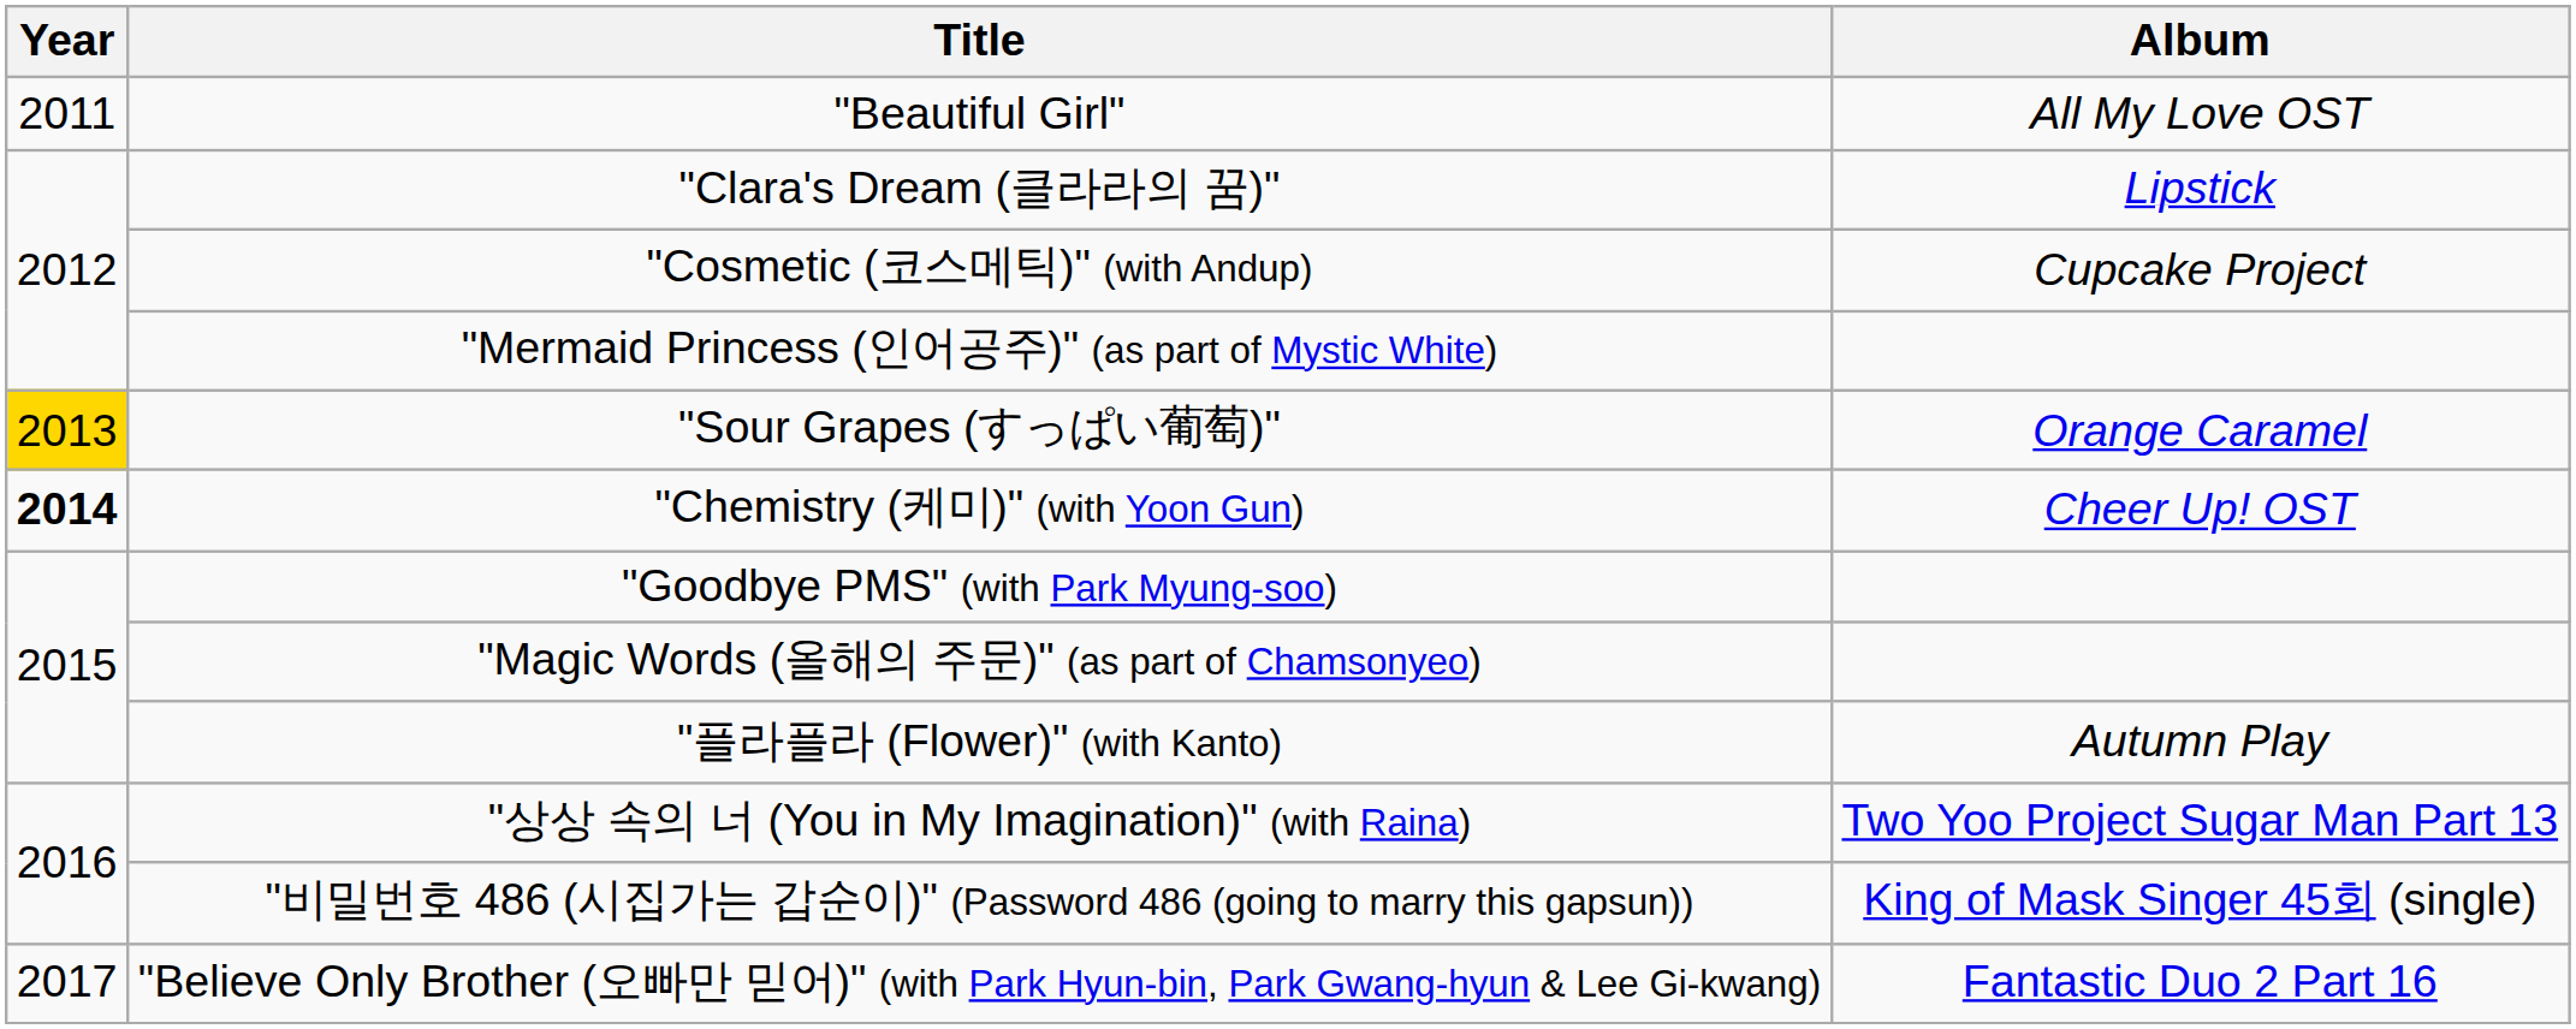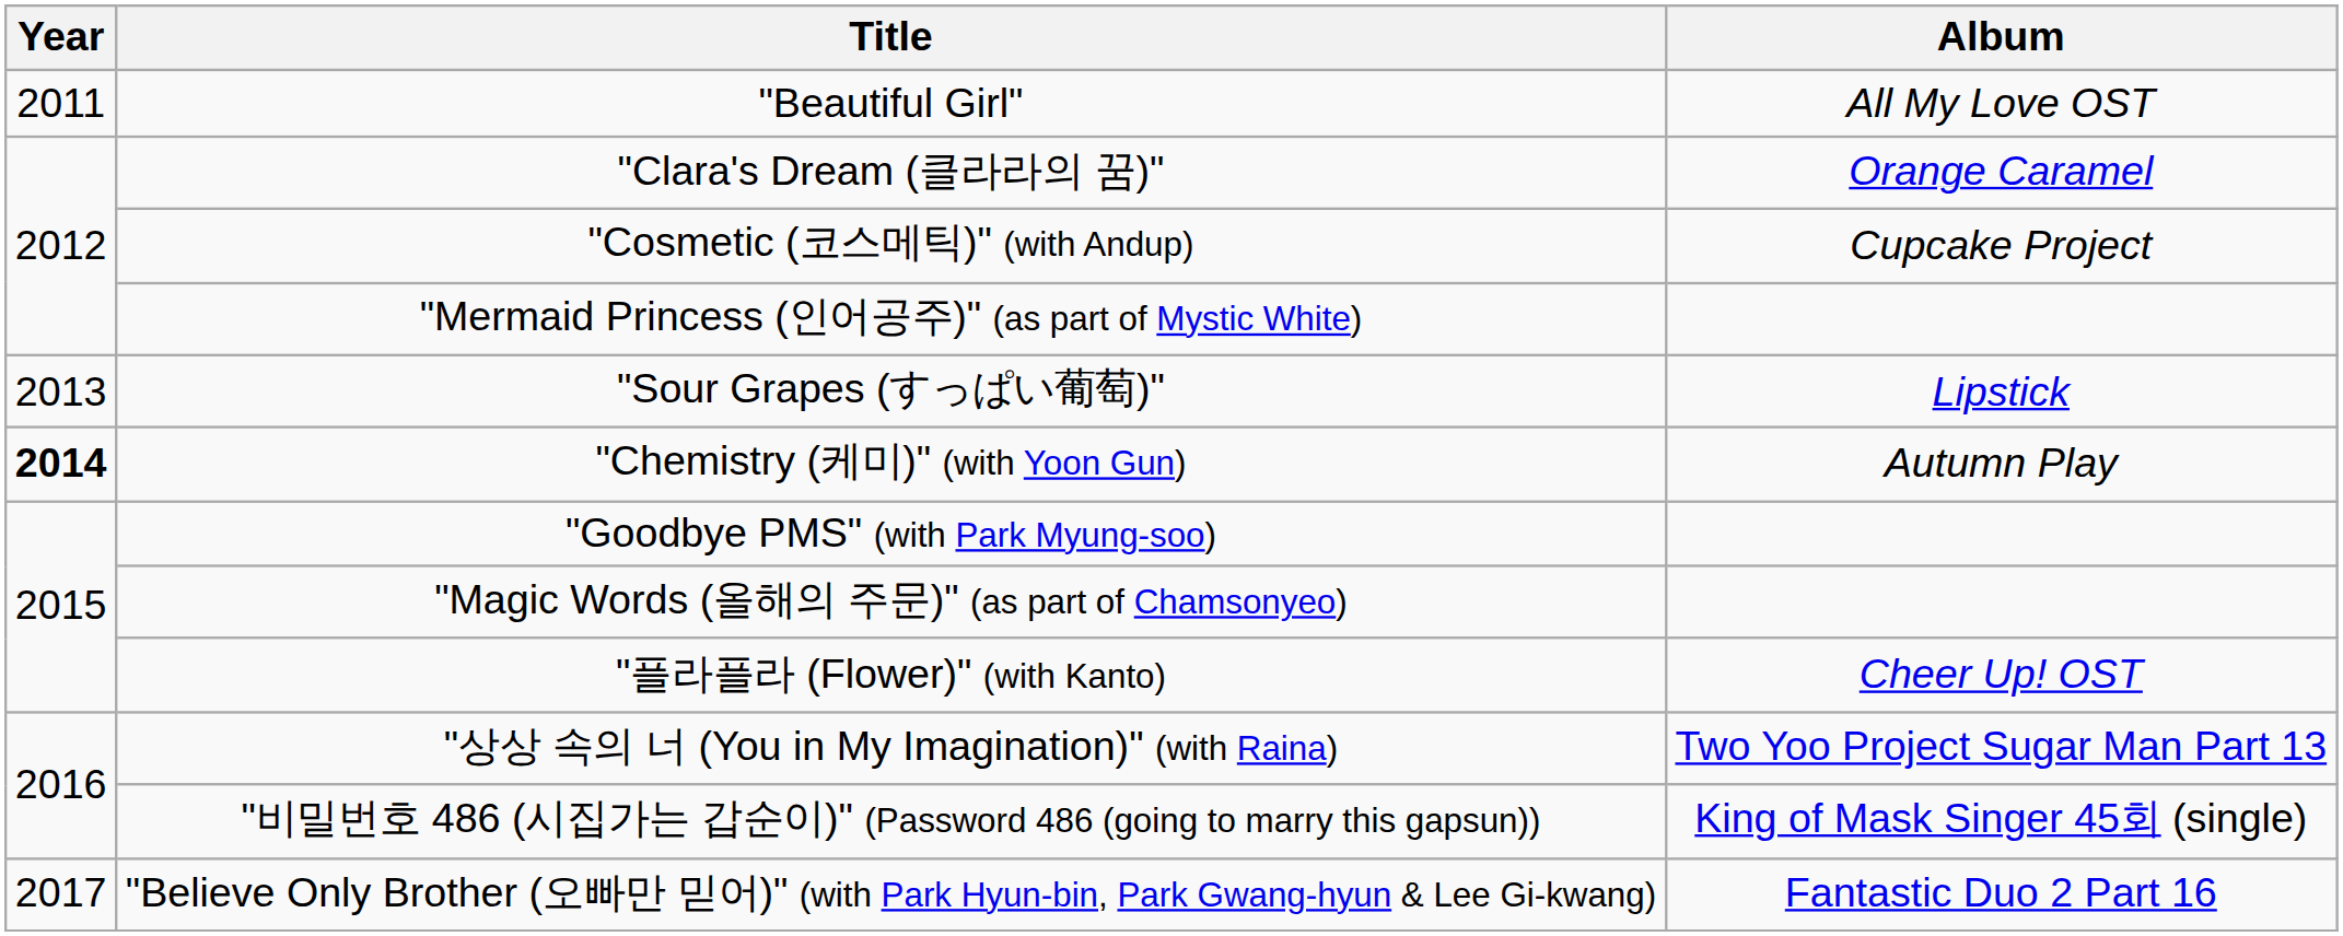"Clara's Dream (클라라의 꿈)" | Album: Lipstick -> Orange Caramel
"Sour Grapes (すっぱい葡萄)" | Year: gold background -> no background
"Sour Grapes (すっぱい葡萄)" | Album: Orange Caramel -> Lipstick
"Chemistry (케미)" (with Yoon Gun) | Album: Cheer Up! OST -> Autumn Play
"플라플라 (Flower)" (with Kanto) | Album: Autumn Play -> Cheer Up! OST
